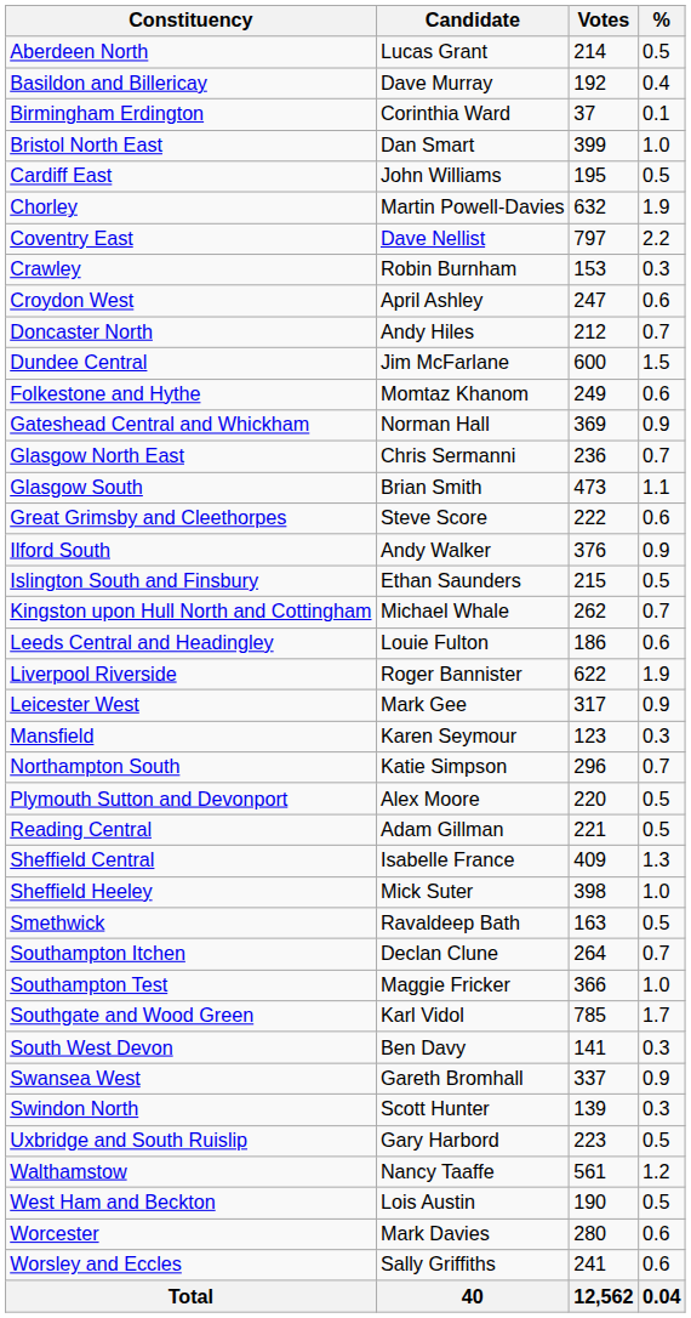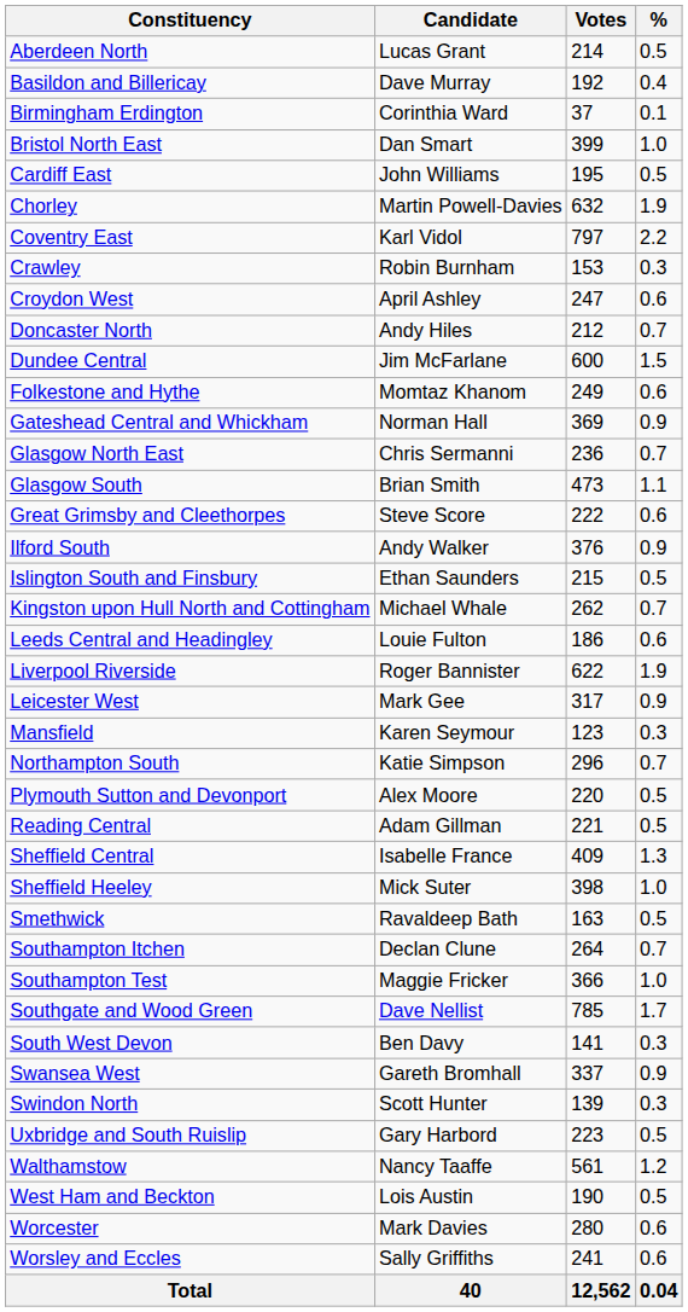Coventry East | Candidate: Dave Nellist -> Karl Vidol
Southgate and Wood Green | Candidate: Karl Vidol -> Dave Nellist
